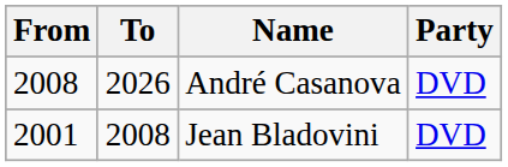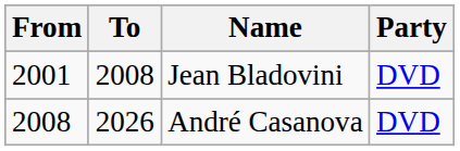rows swapped: Jean Bladovini <-> André Casanova
